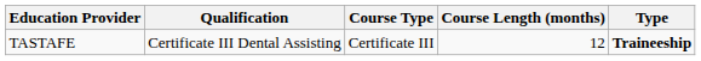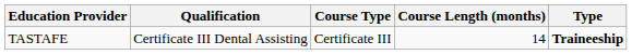TASTAFE | Course Length (months): 12 -> 14
